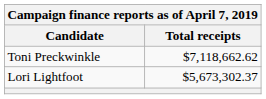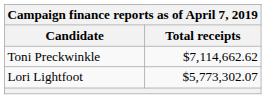Toni Preckwinkle | Total receipts: $7,118,662.62 -> $7,114,662.62
Lori Lightfoot | Total receipts: $5,673,302.37 -> $5,773,302.07
